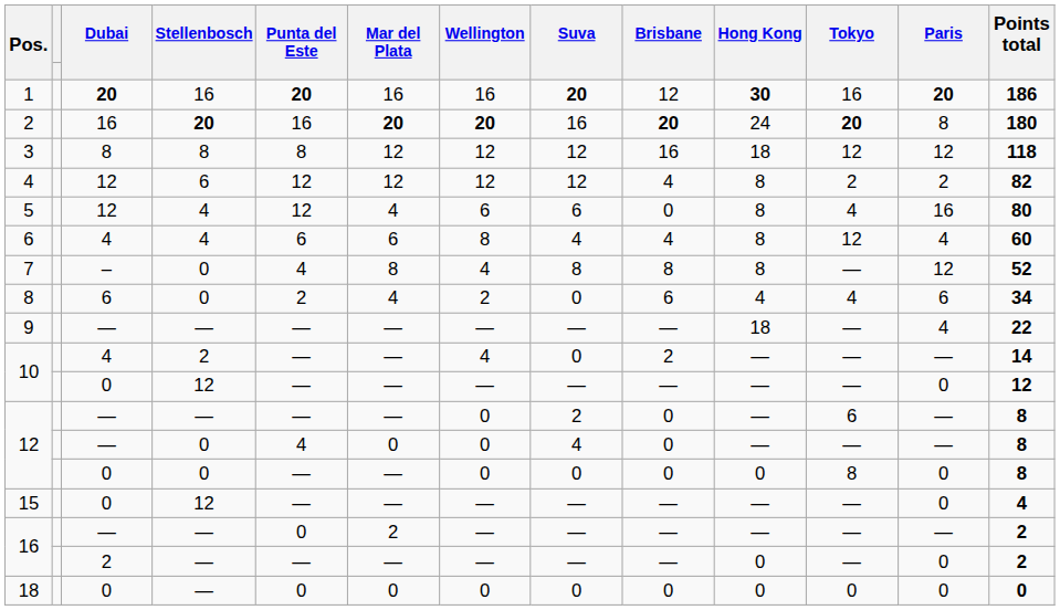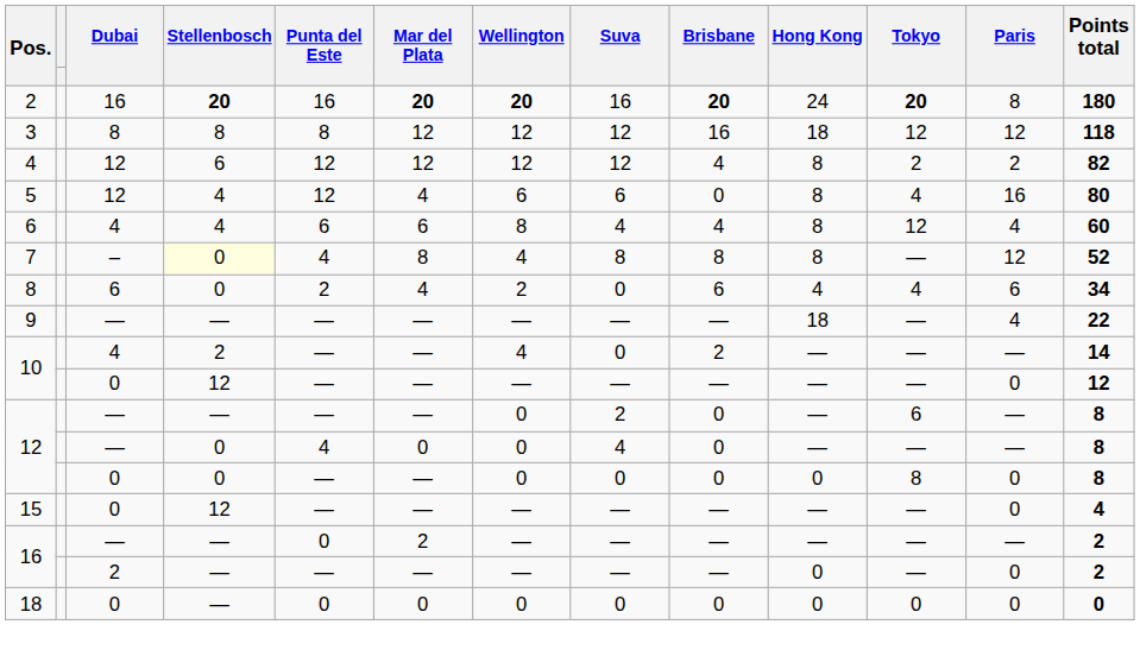- row: 1 | 20 | 16 | 20 | 16 | 16 | 20 | 12 | 30 | 16 | 20 | 186
7 | Stellenbosch: no background -> lightyellow background
